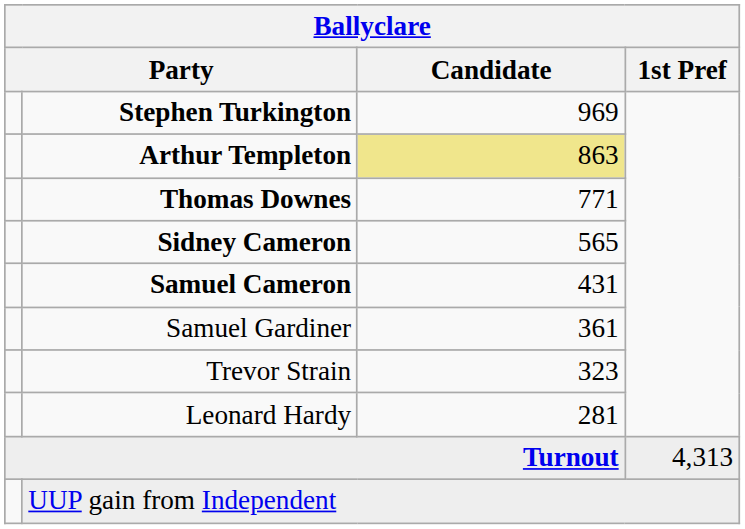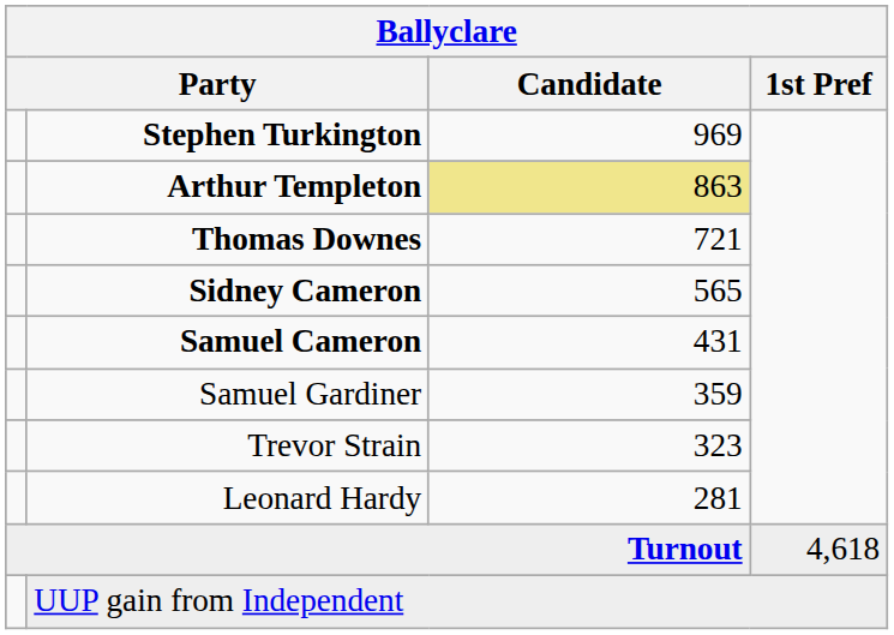Thomas Downes | Candidate: 771 -> 721
Samuel Gardiner | Candidate: 361 -> 359
Turnout | 1st Pref: 4,313 -> 4,618
